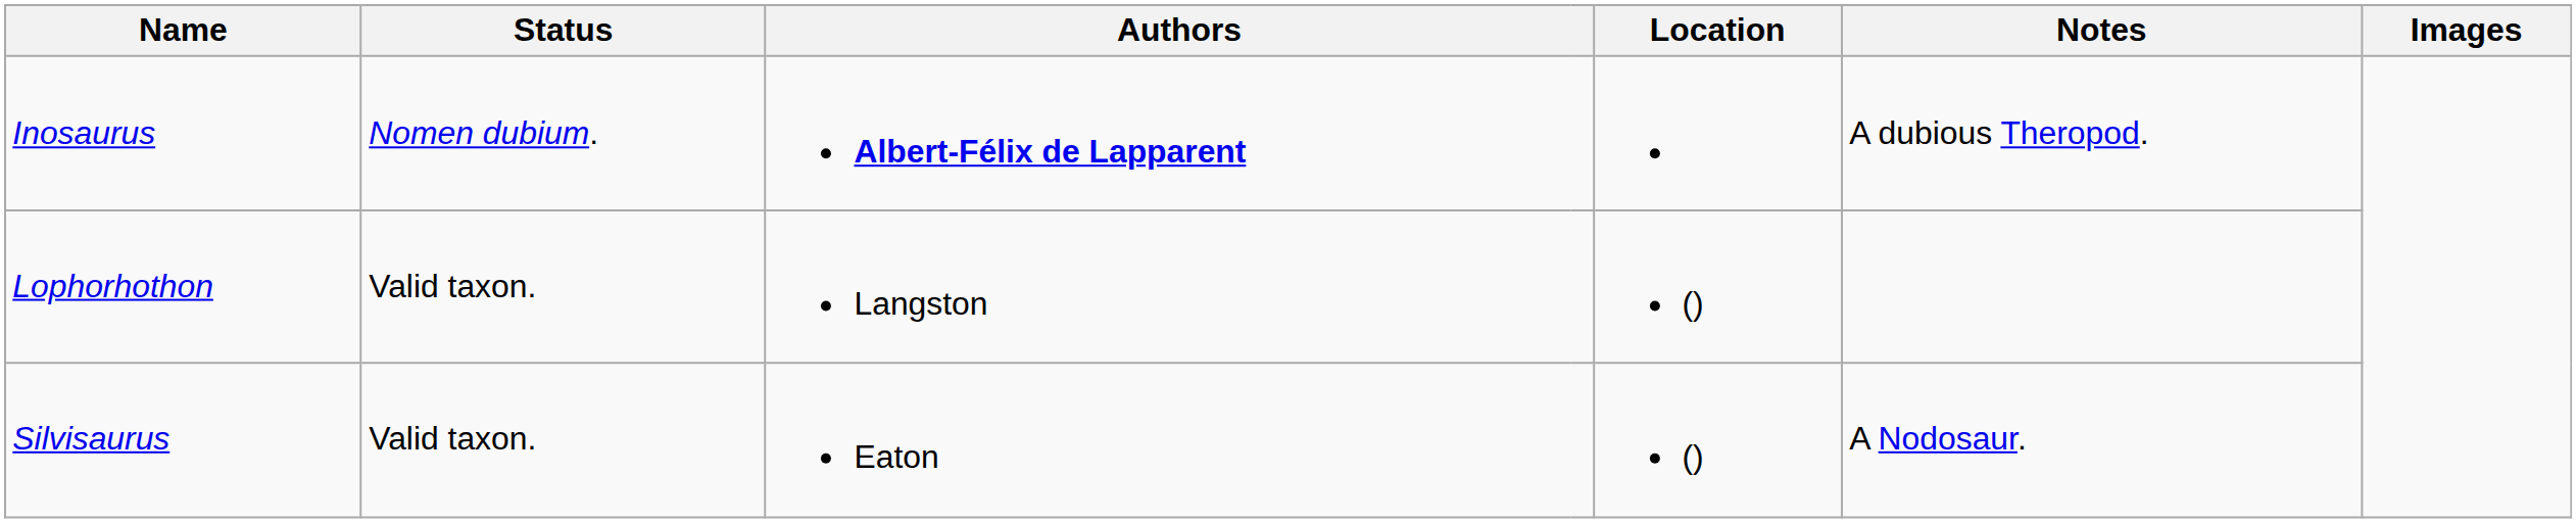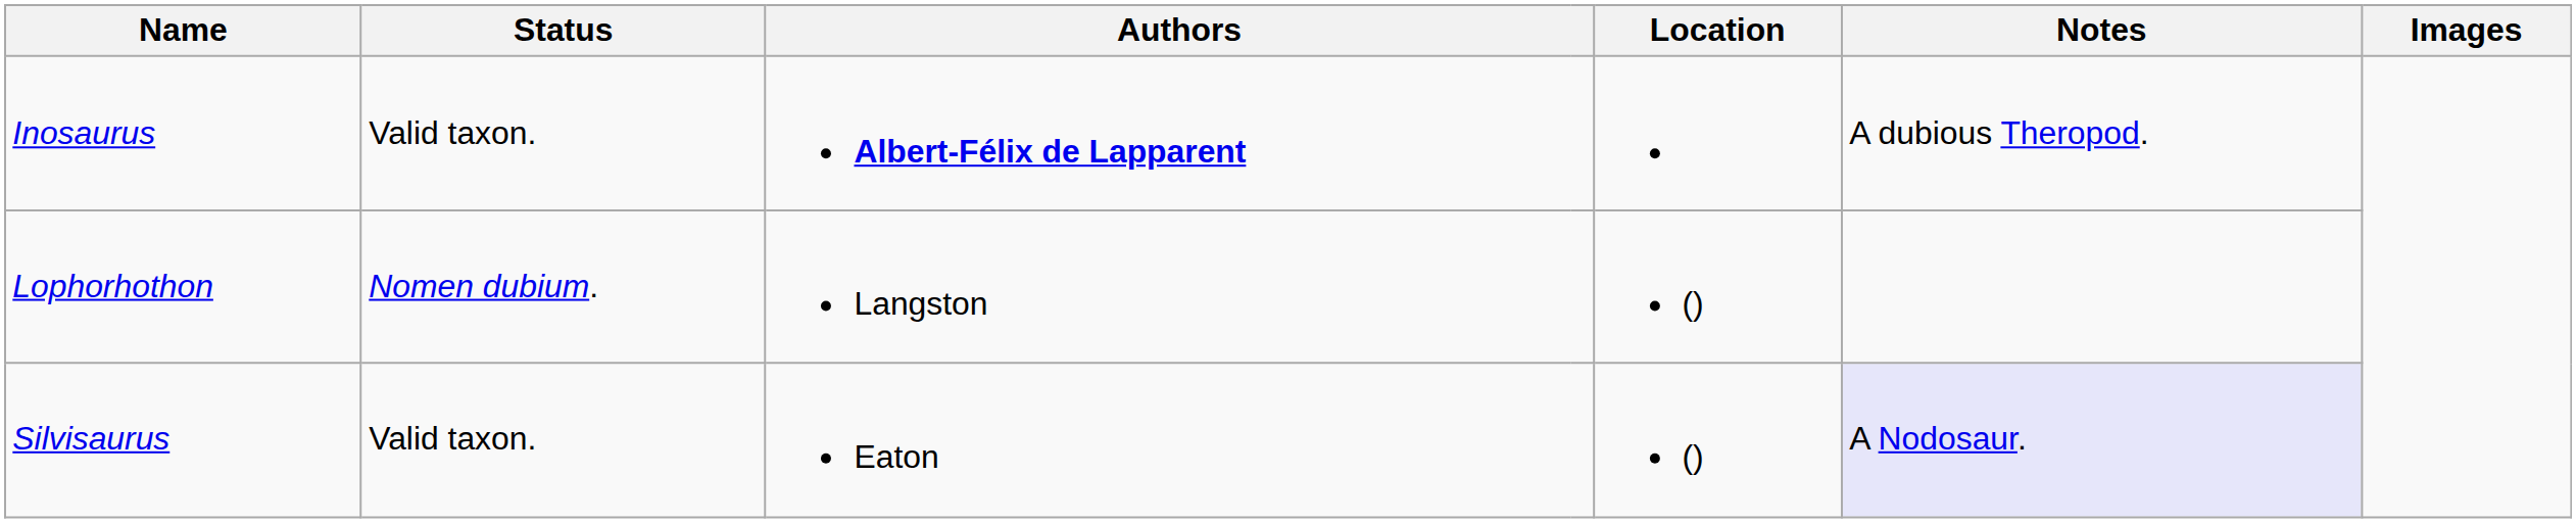Inosaurus | Status: Nomen dubium. -> Valid taxon.
Lophorhothon | Status: Valid taxon. -> Nomen dubium.
Silvisaurus | Notes: no background -> lavender background
